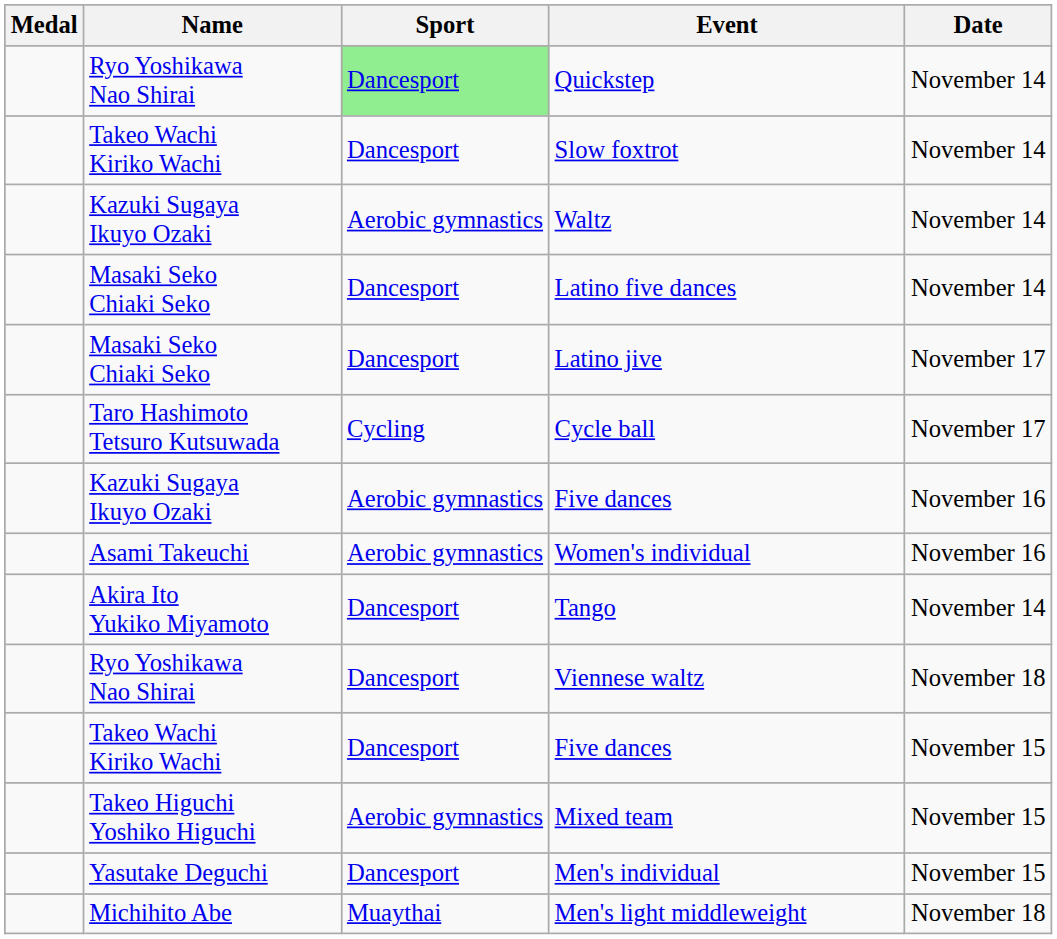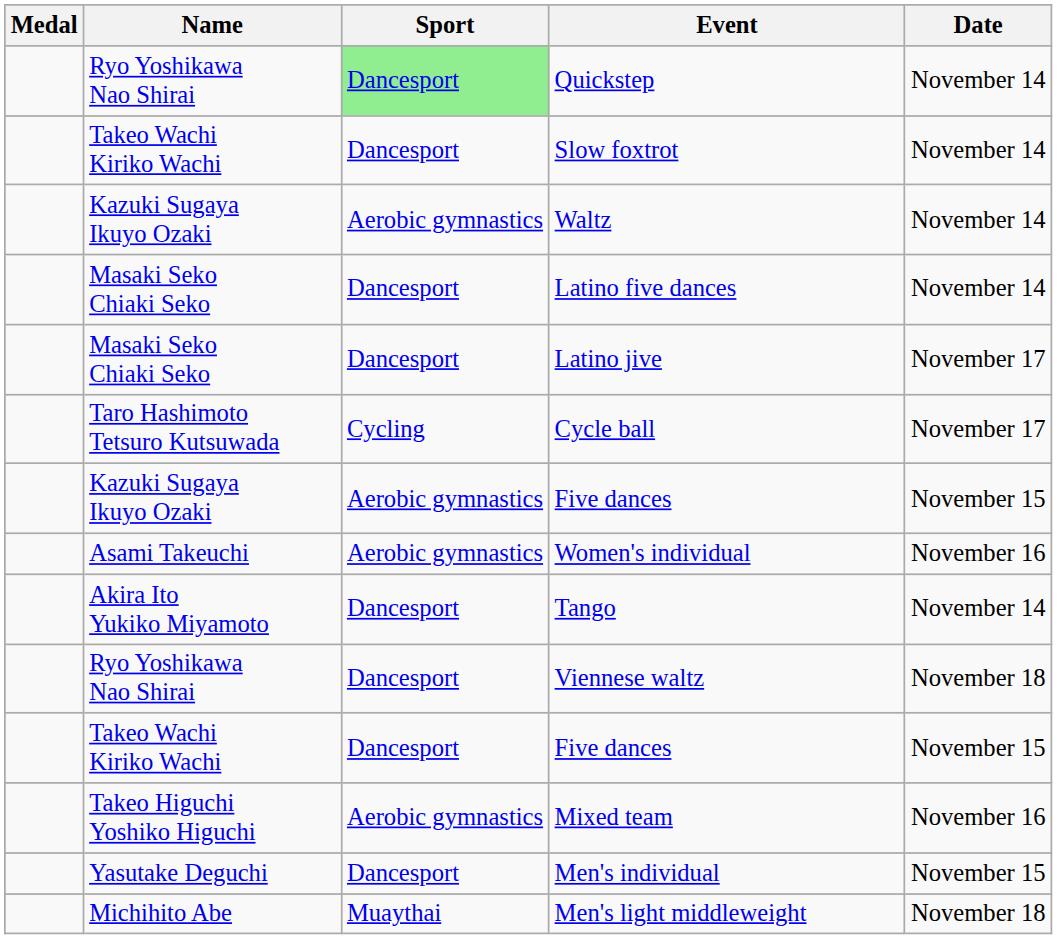Kazuki Sugaya Ikuyo Ozaki / Five dances | Date: November 16 -> November 15
Mixed team | Date: November 15 -> November 16
